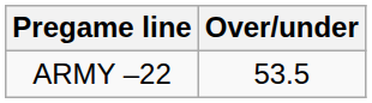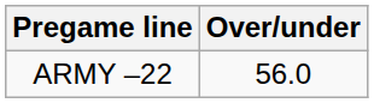ARMY –22 | Over/under: 53.5 -> 56.0
